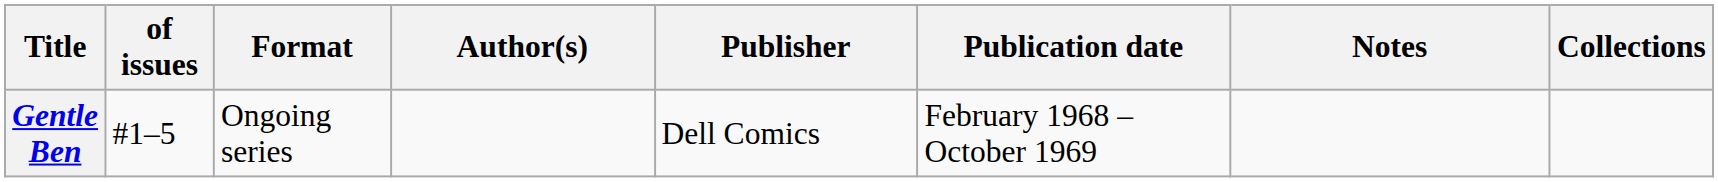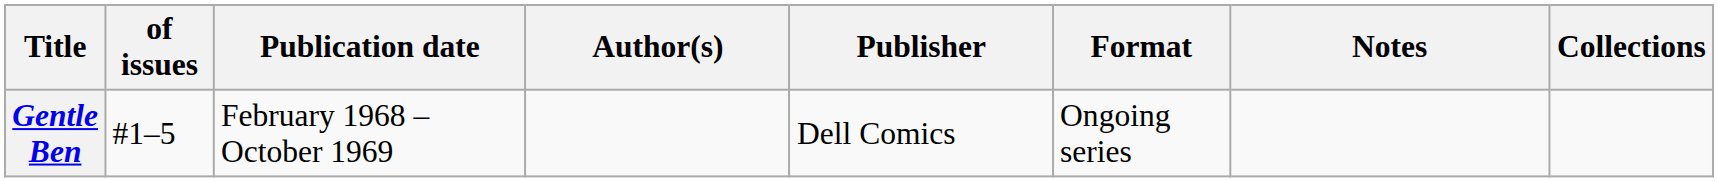columns swapped: Format <-> Publication date
